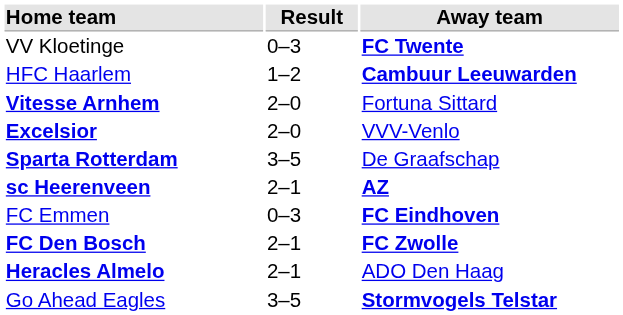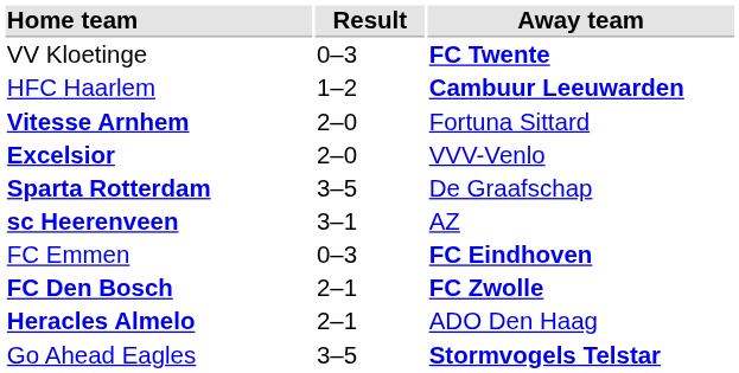sc Heerenveen | Result: 2–1 -> 3–1
sc Heerenveen | Away team: bold -> normal
